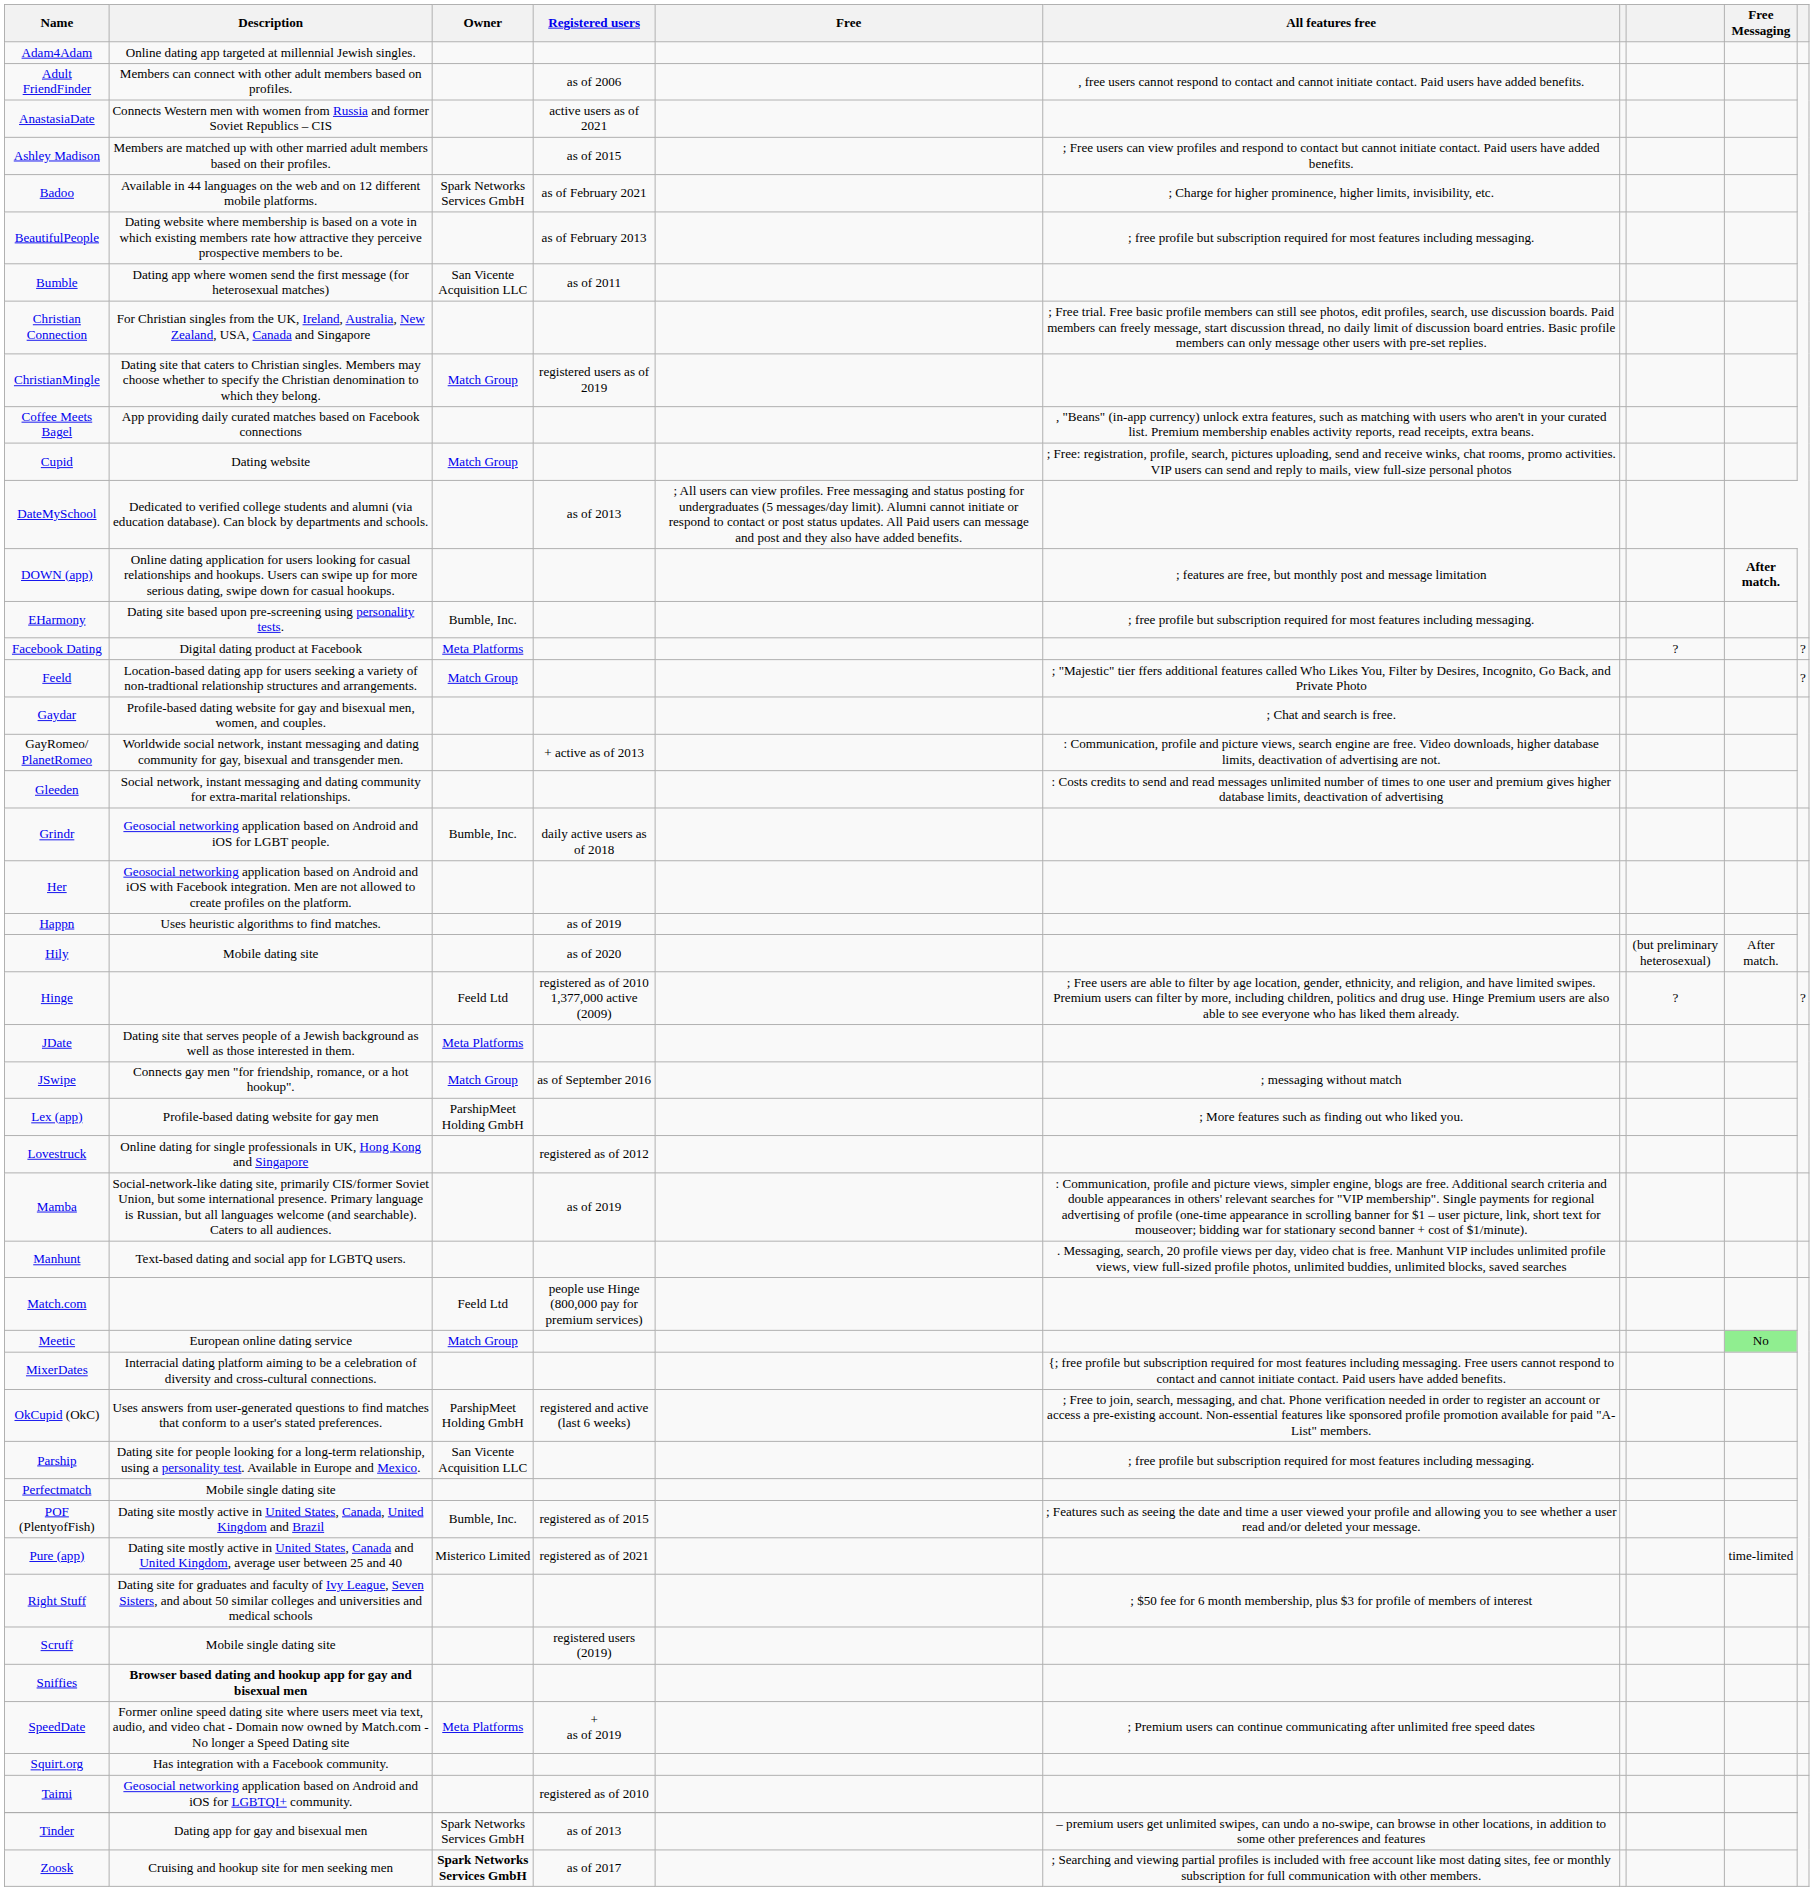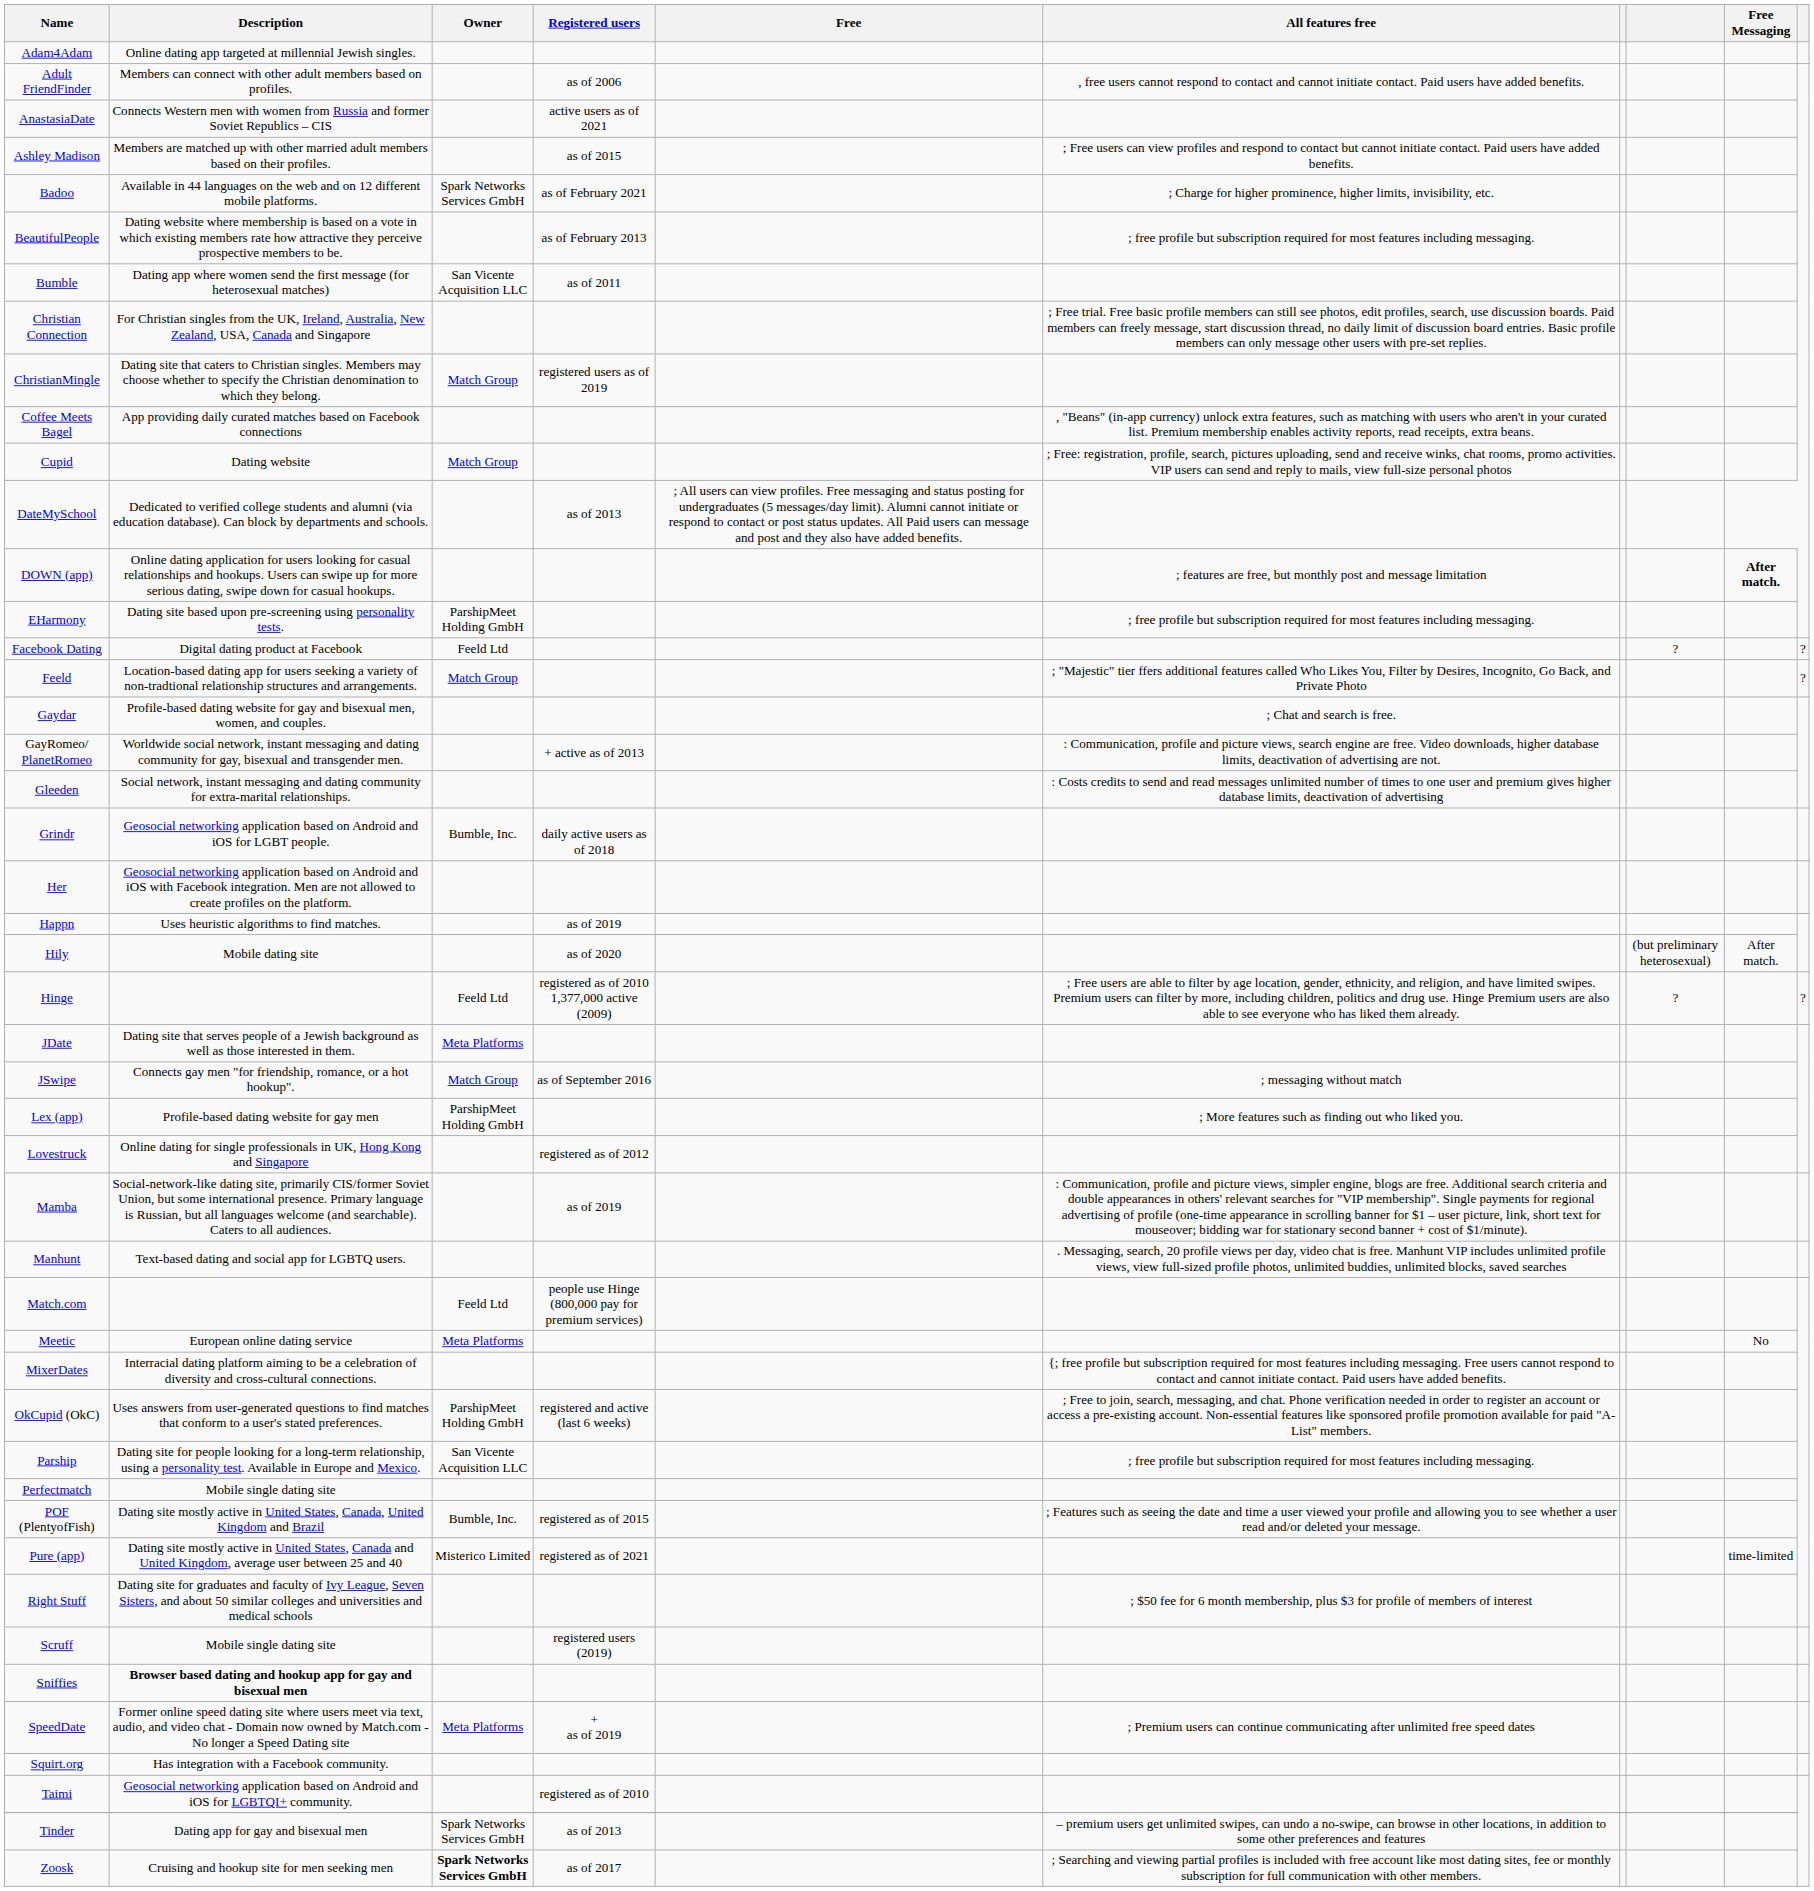EHarmony | Owner: Bumble, Inc. -> ParshipMeet Holding GmbH
Facebook Dating | Owner: Meta Platforms -> Feeld Ltd
Meetic | Owner: Match Group -> Meta Platforms
Meetic | Free Messaging: lightgreen background -> no background
